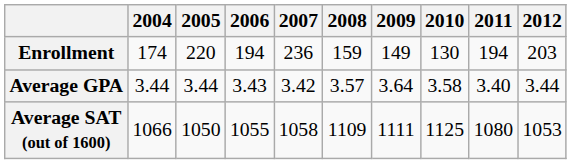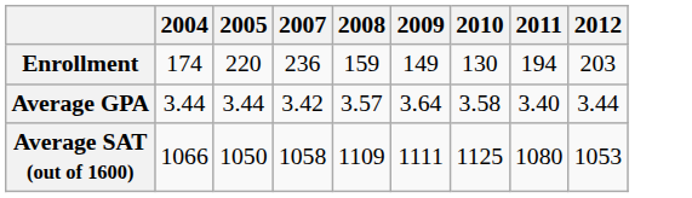- column: 2006 | 194 | 3.43 | 1055
